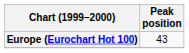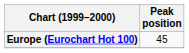Europe (Eurochart Hot 100) | Peak position: 43 -> 45
